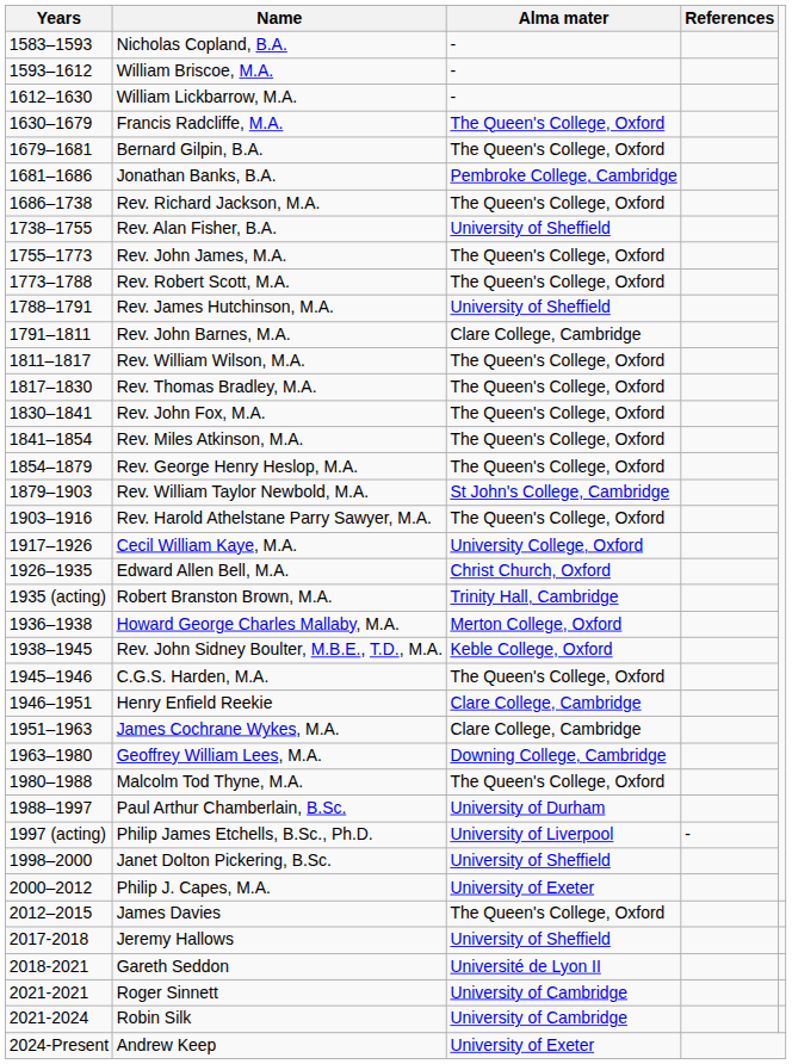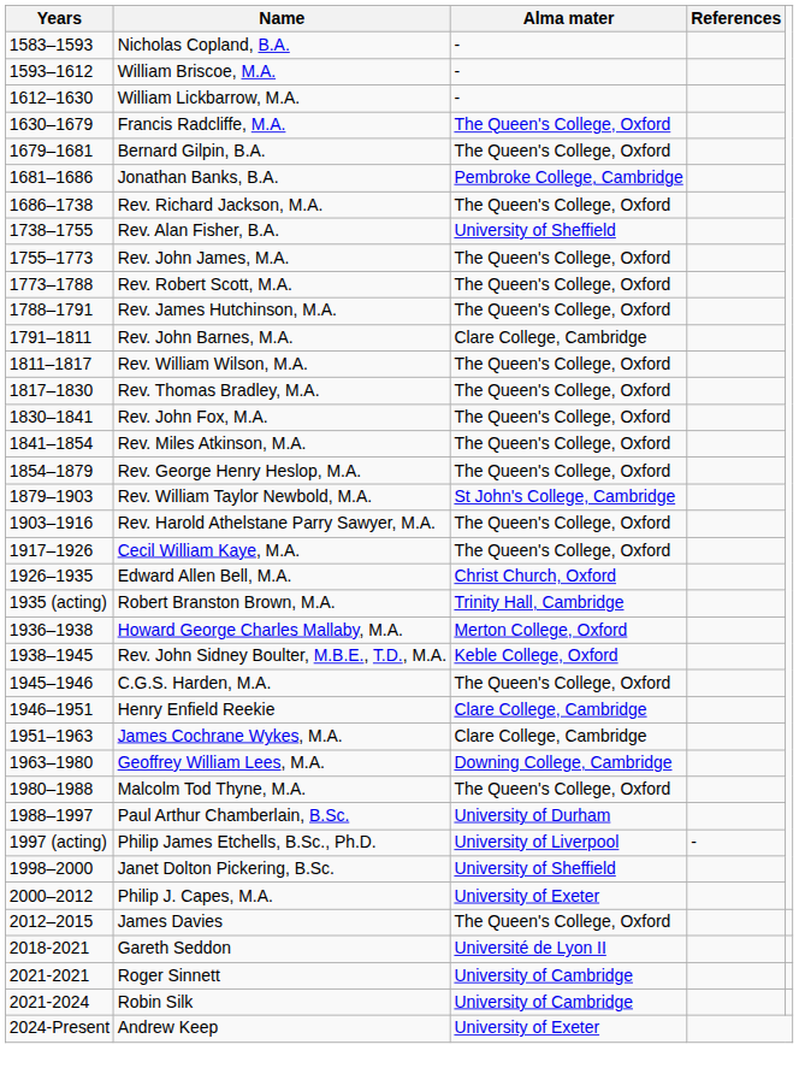Rev. James Hutchinson, M.A. | Alma mater: University of Sheffield -> The Queen's College, Oxford
Cecil William Kaye, M.A. | Alma mater: University College, Oxford -> The Queen's College, Oxford
- row: 2017-2018 | Jeremy Hallows | University of Sheffield
